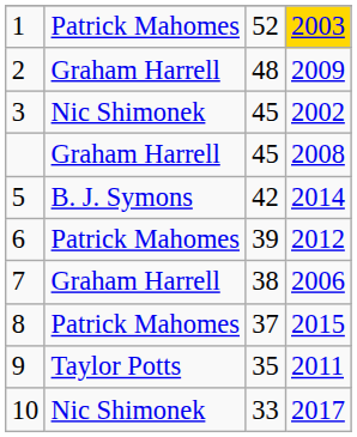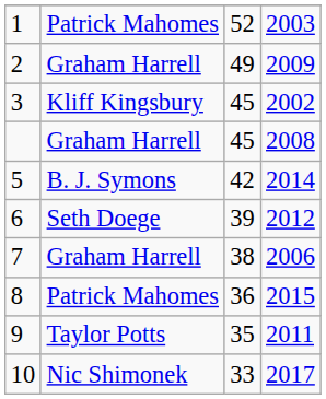1 | column 4: gold background -> no background
2 | column 3: 48 -> 49
3 | column 2: Nic Shimonek -> Kliff Kingsbury
6 | column 2: Patrick Mahomes -> Seth Doege
8 | column 3: 37 -> 36
